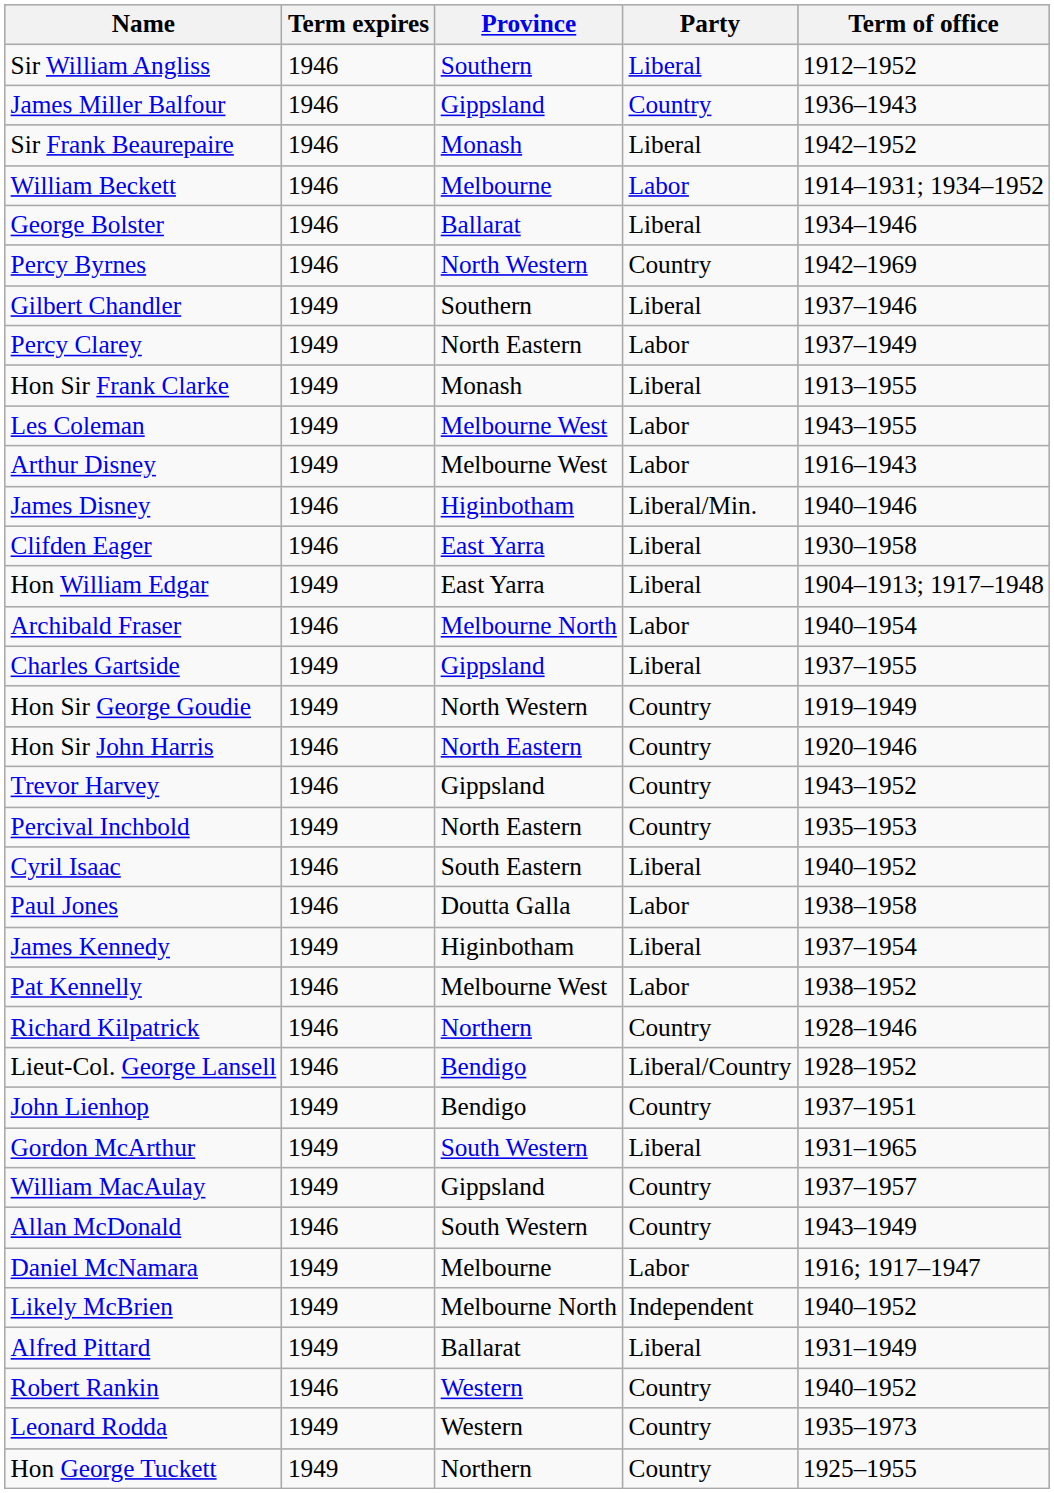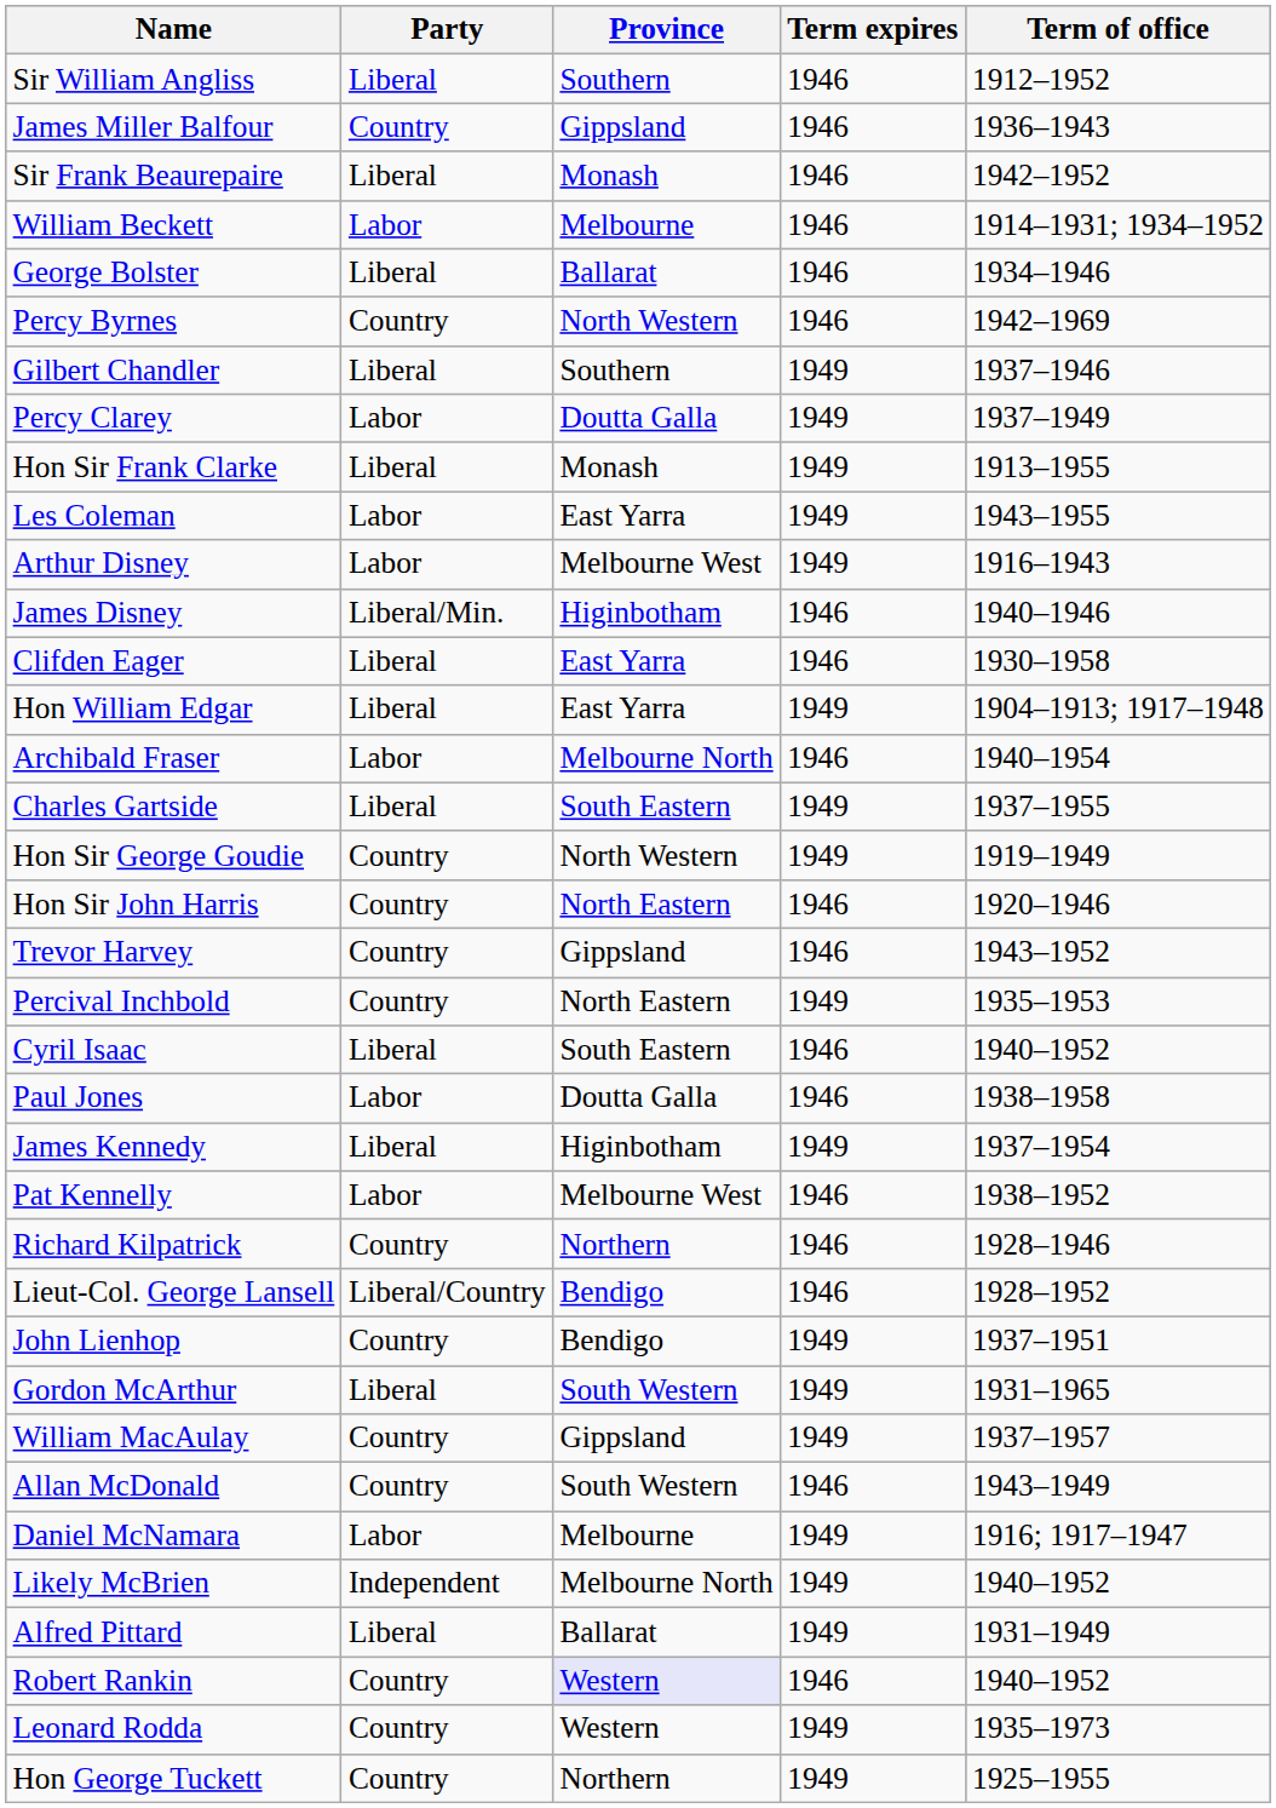columns swapped: Party <-> Term expires
Percy Clarey | Province: North Eastern -> Doutta Galla
Les Coleman | Province: Melbourne West -> East Yarra
Charles Gartside | Province: Gippsland -> South Eastern
Robert Rankin | Province: no background -> lavender background
